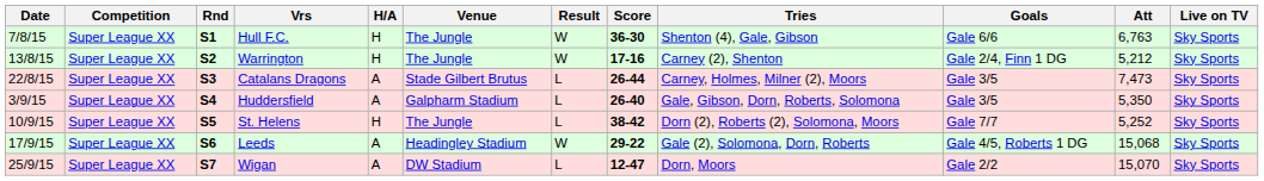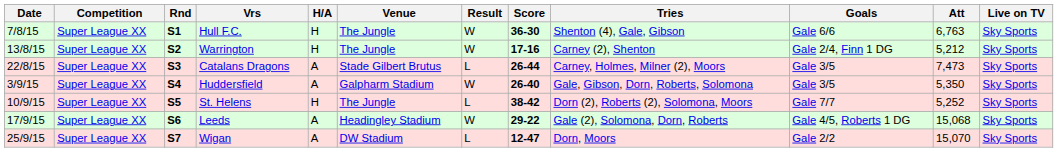Huddersfield | Result: L -> W
